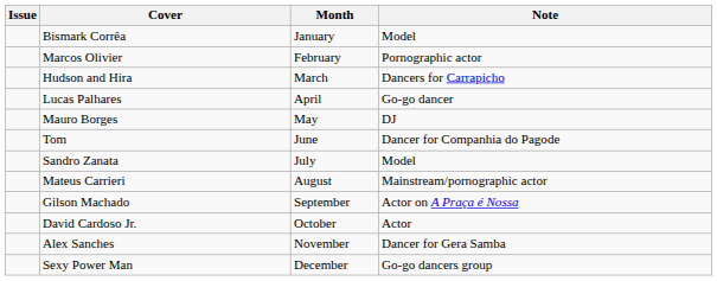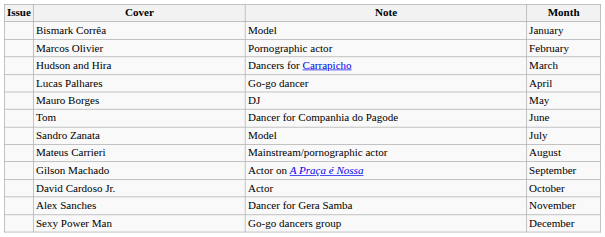columns swapped: Month <-> Note
